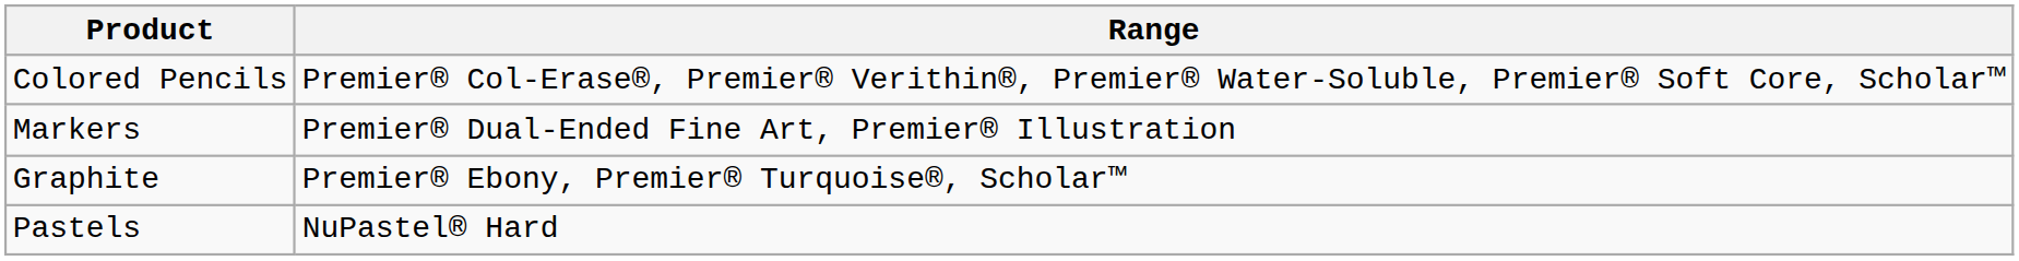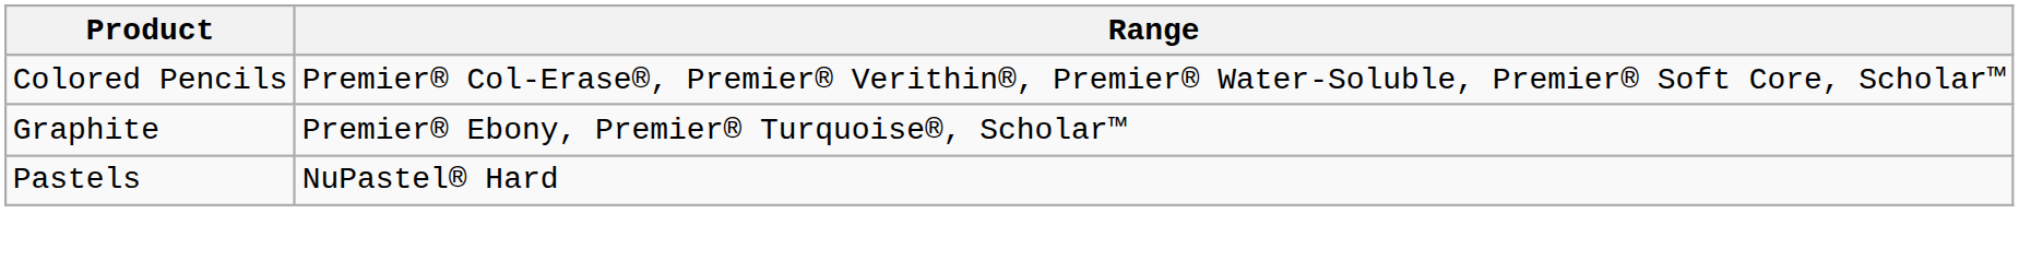- row: Markers | Premier® Dual-Ended Fine Art, Premier® Illustration
